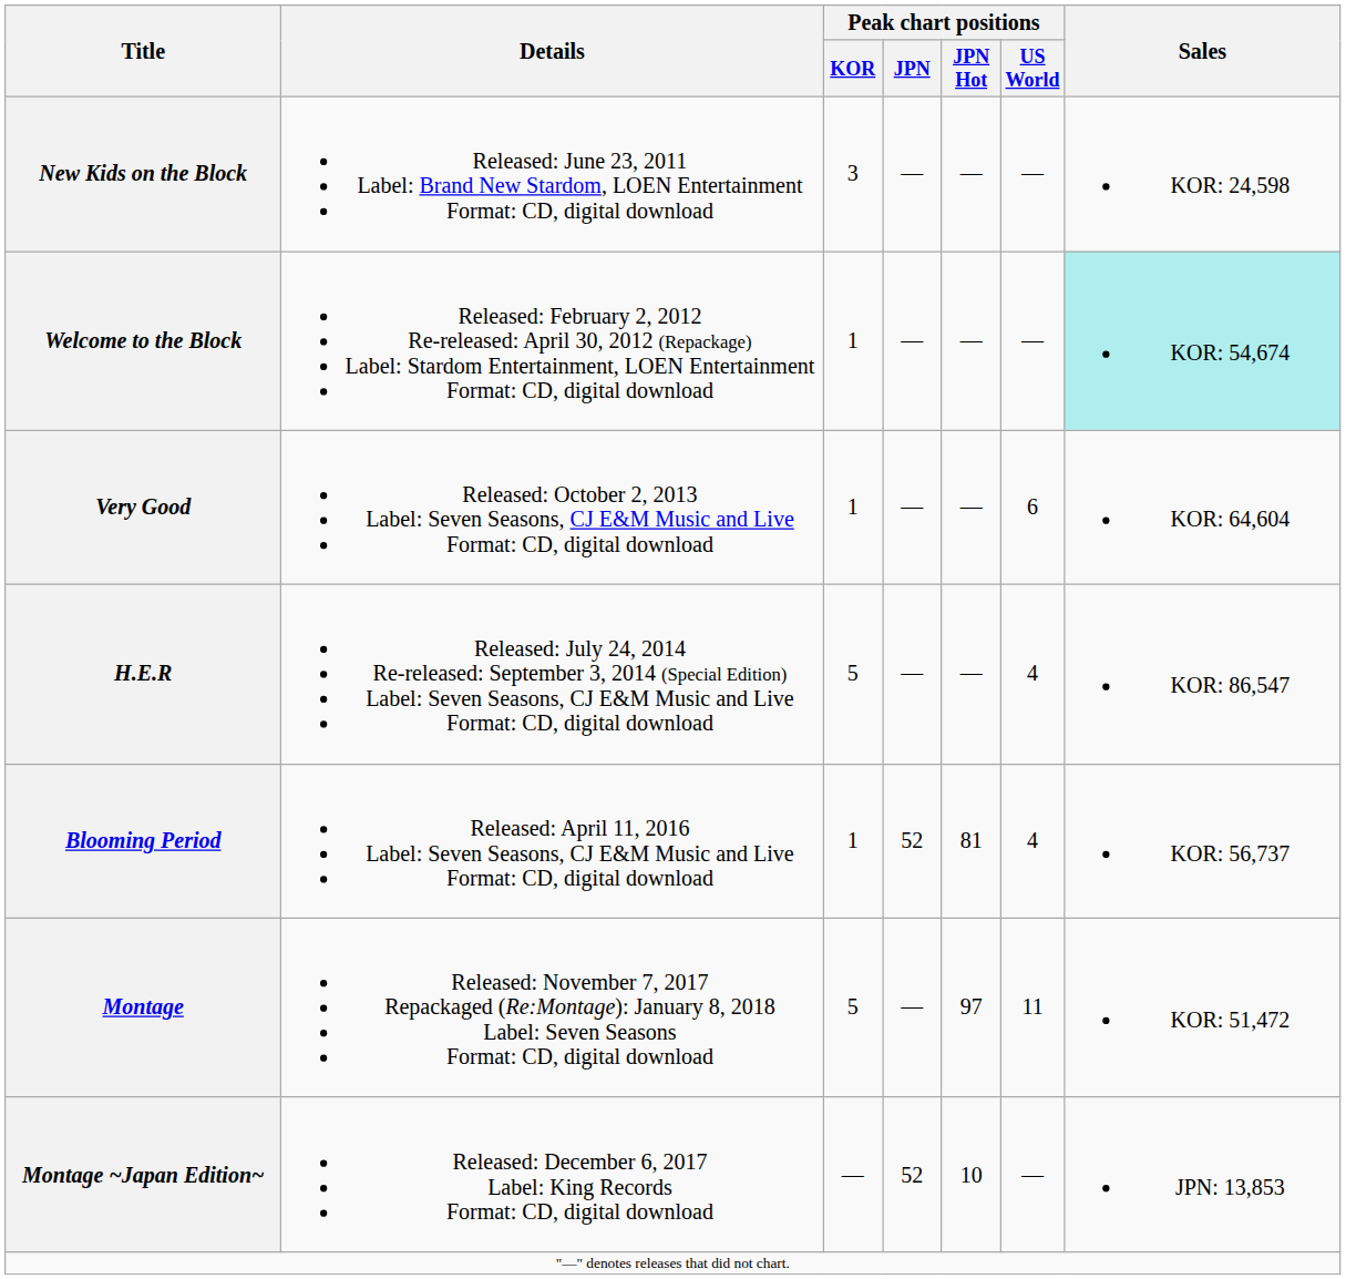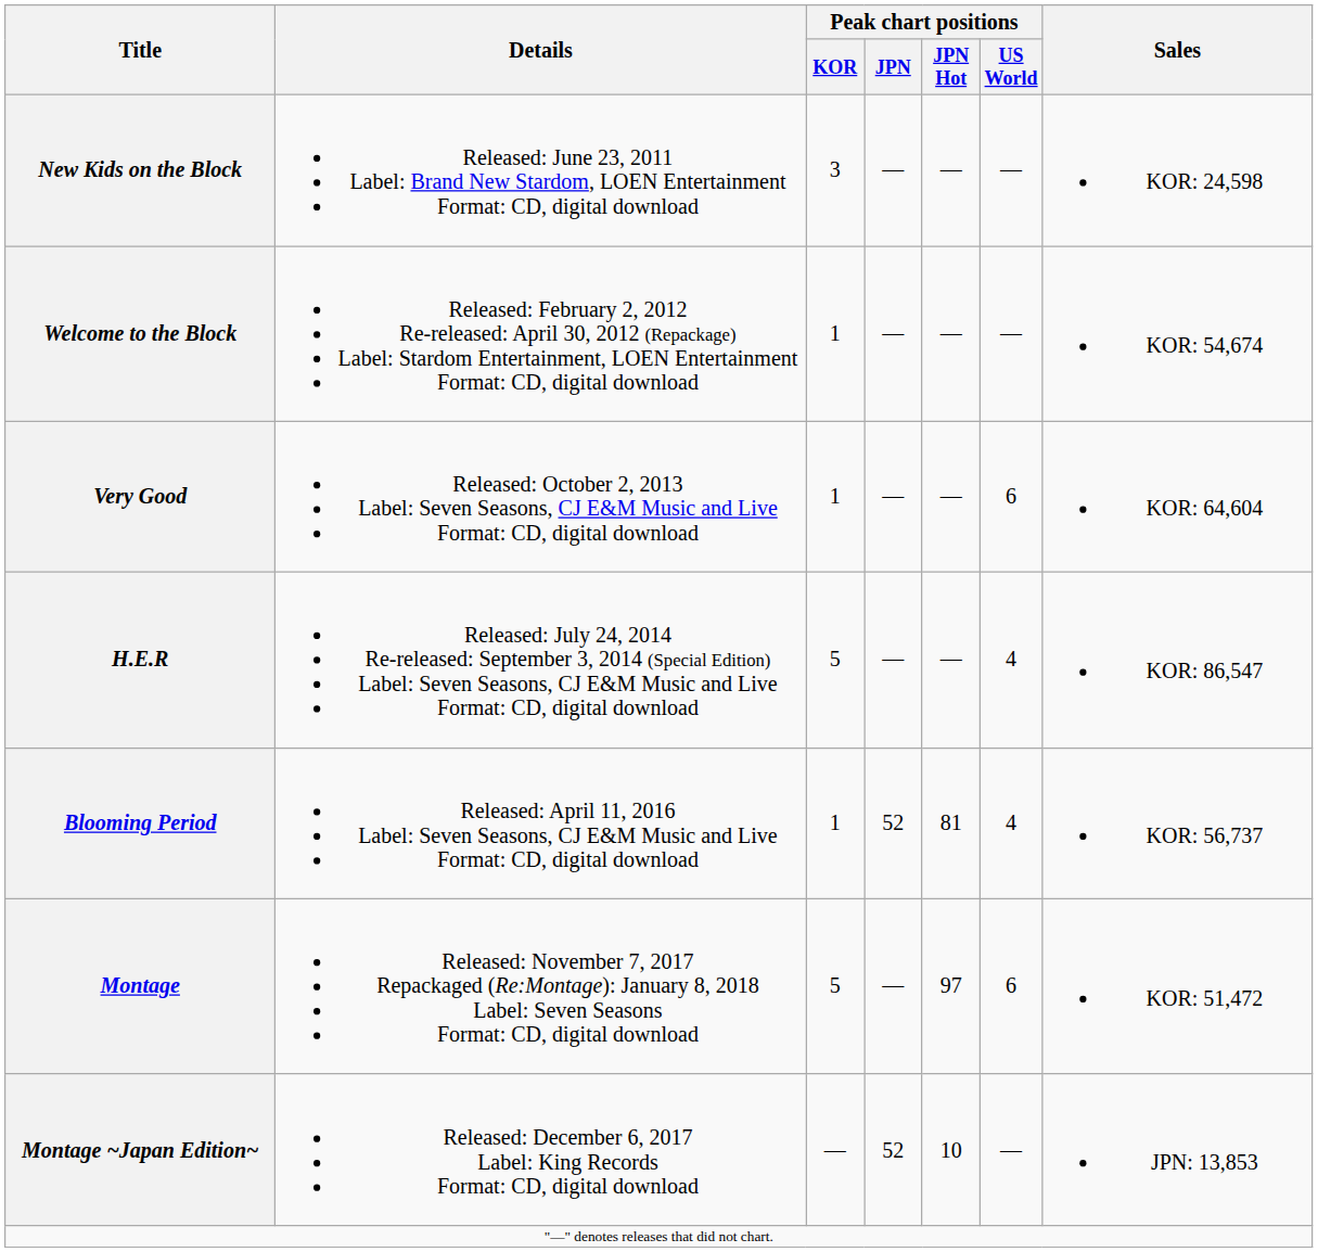Welcome to the Block | Sales: paleturquoise background -> no background
Montage | Peak chart positions / US World: 11 -> 6
